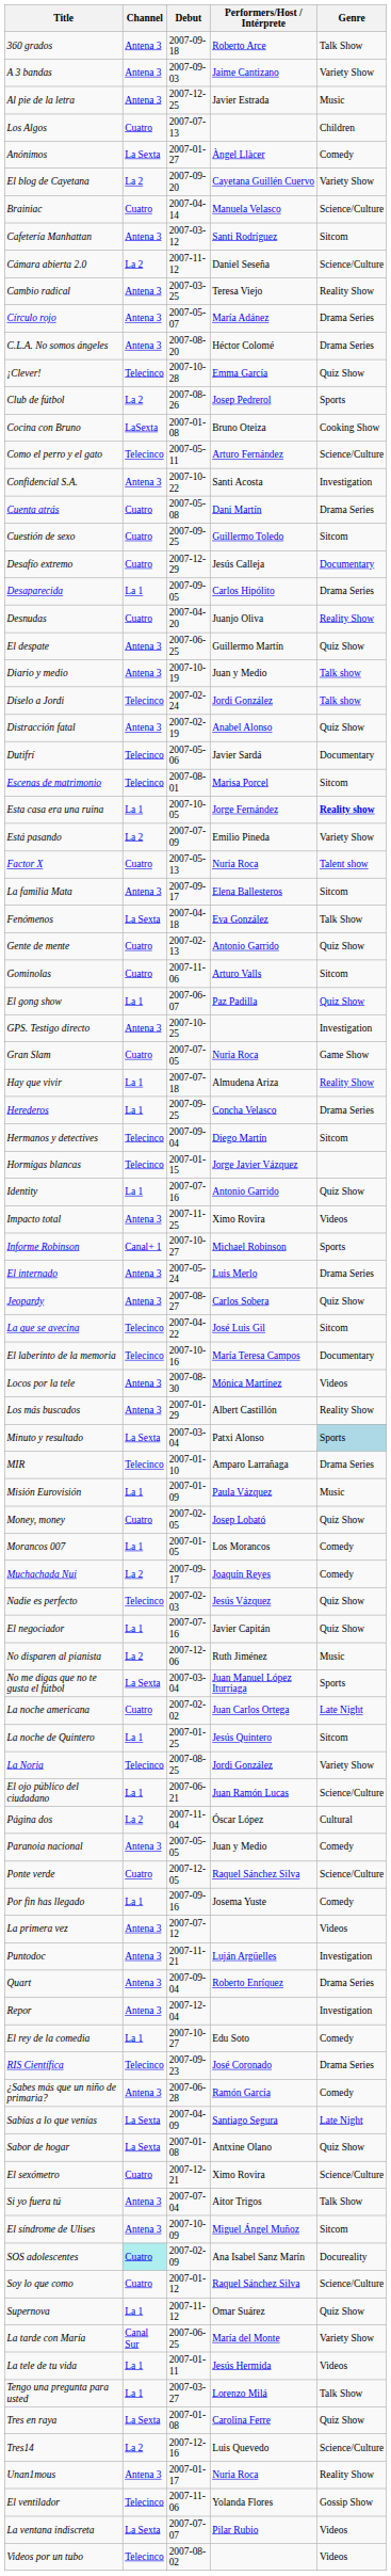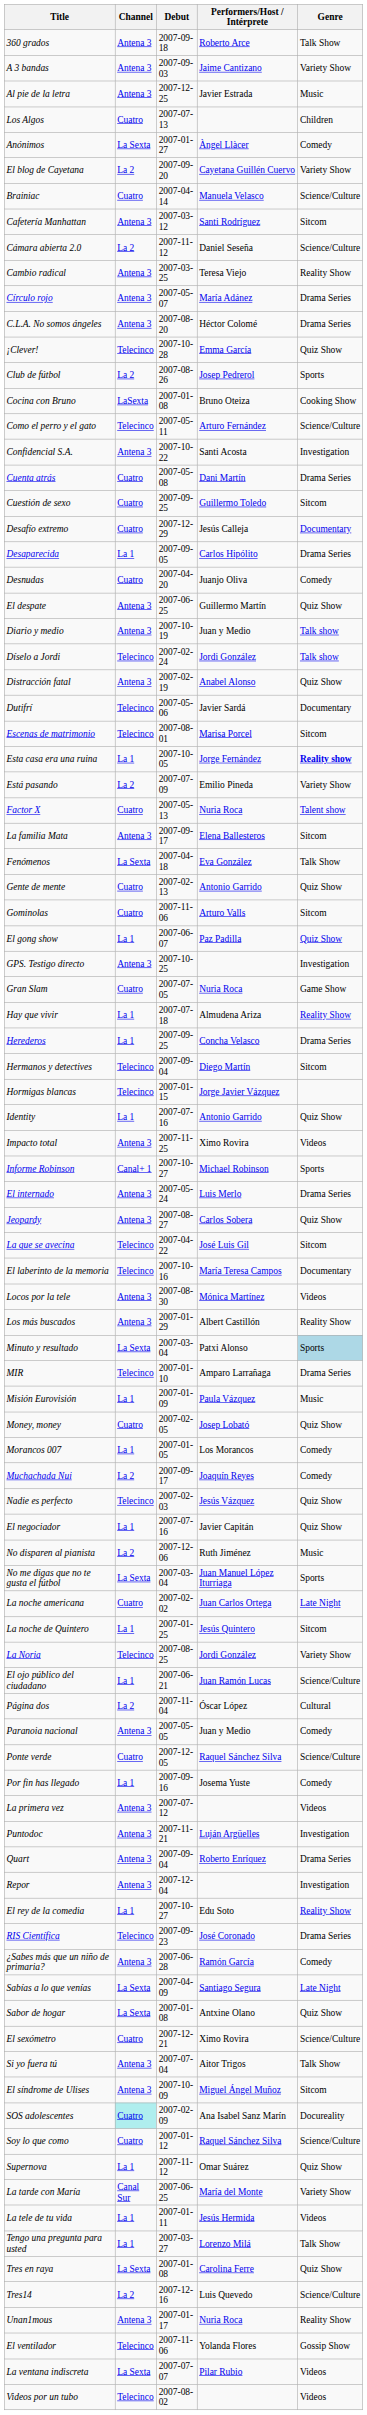Desnudas | Genre: Reality Show -> Comedy
El rey de la comedia | Genre: Comedy -> Reality Show
